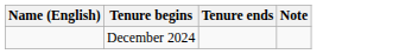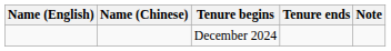+ column: Name (Chinese)
